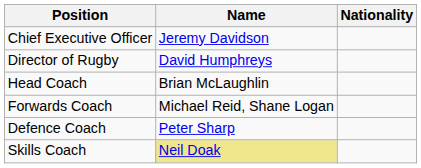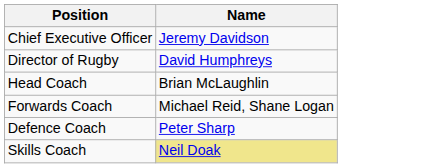- column: Nationality
